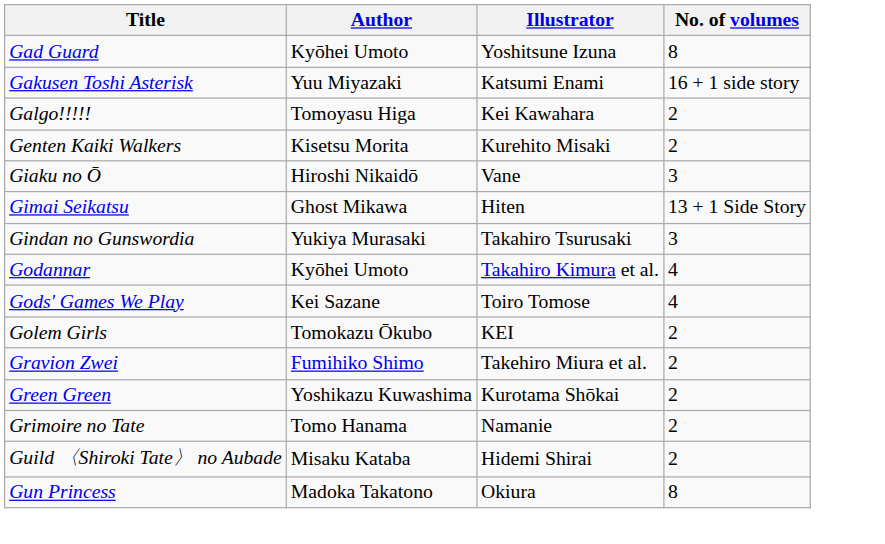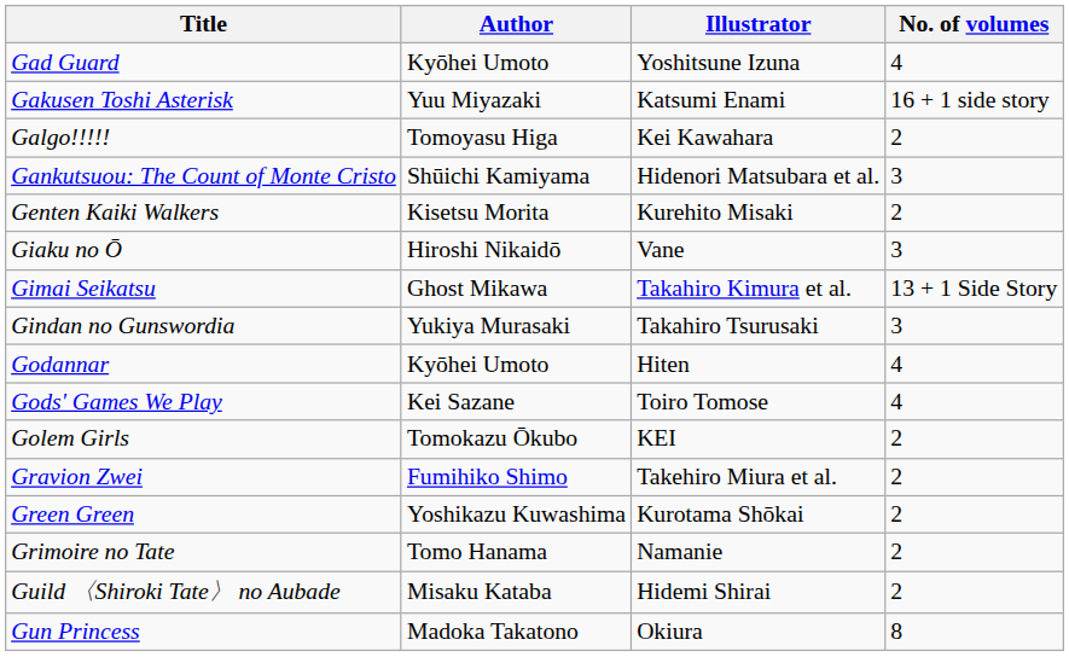Gad Guard | No. of volumes: 8 -> 4
+ row: Gankutsuou: The Count of Monte Cristo | Shūichi Kamiyama | Hidenori Matsubara et al. | 3
Gimai Seikatsu | Illustrator: Hiten -> Takahiro Kimura et al.
Godannar | Illustrator: Takahiro Kimura et al. -> Hiten
